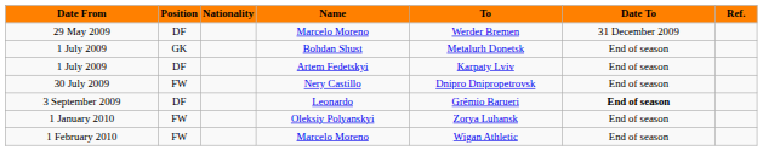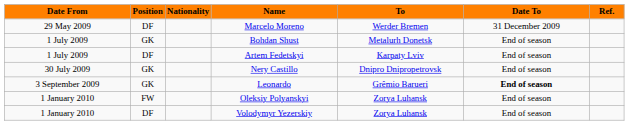Nery Castillo | Position: FW -> GK
Leonardo | Position: DF -> GK
+ row: 1 January 2010 | DF | Volodymyr Yezerskiy | Zorya Luhansk | End of season
- row: 1 February 2010 | FW | Marcelo Moreno | Wigan Athletic | End of season
